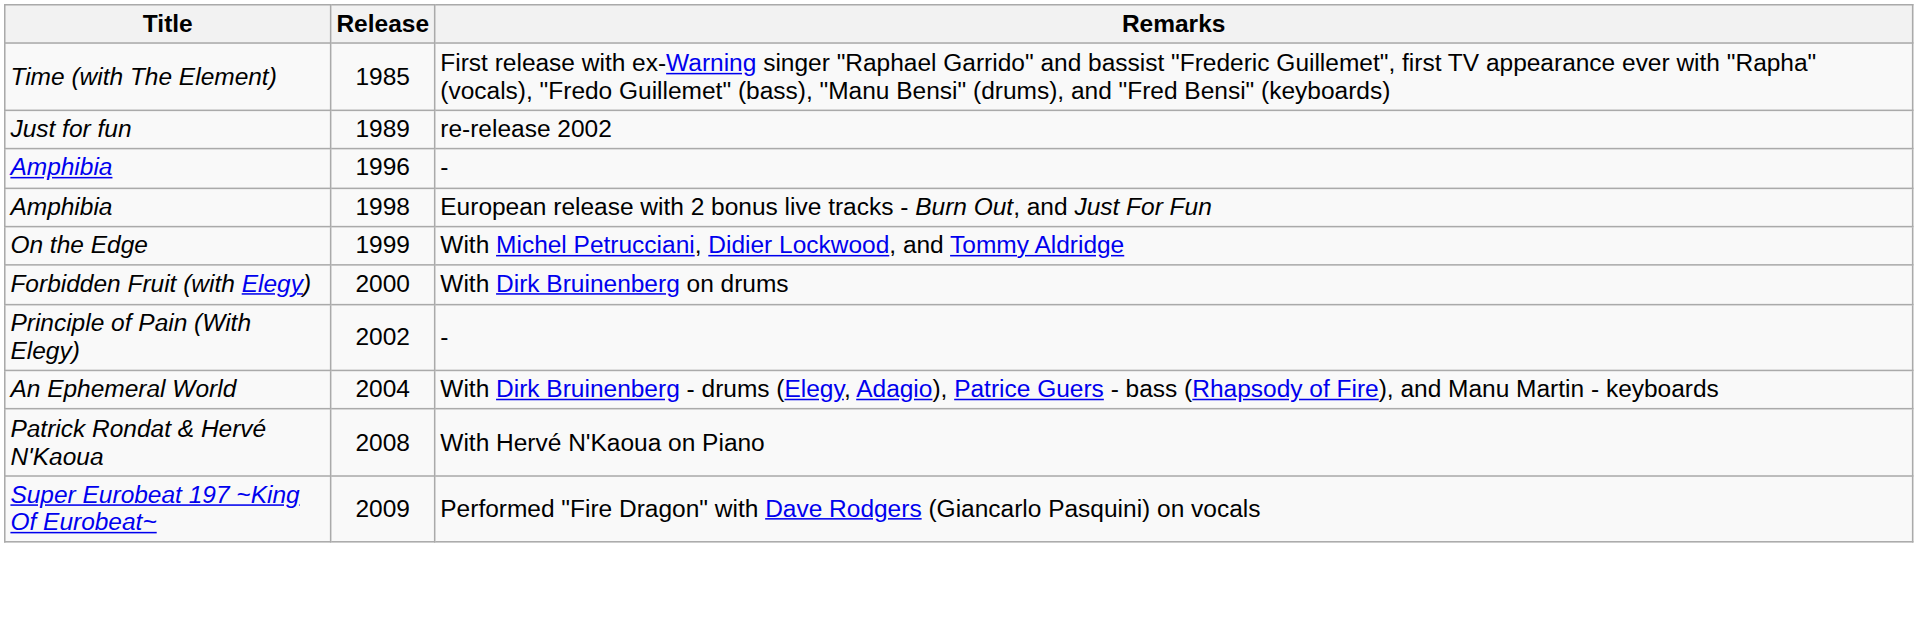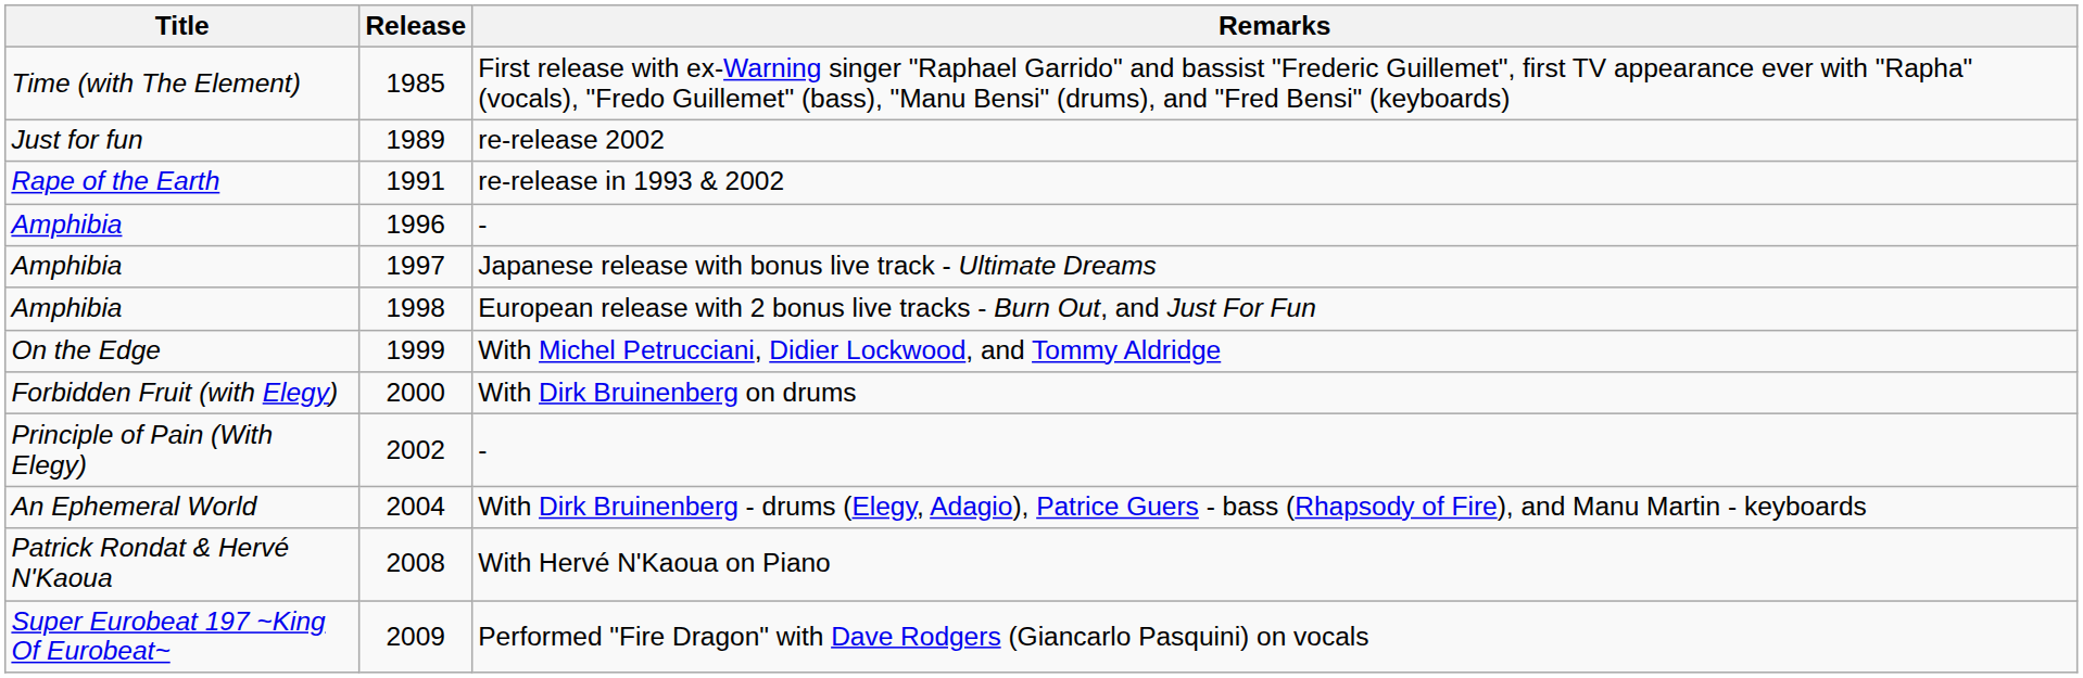+ row: Rape of the Earth | 1991 | re-release in 1993 & 2002
+ row: Amphibia | 1997 | Japanese release with bonus live track - Ultimate Dreams
